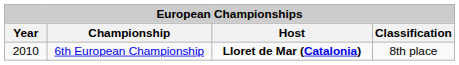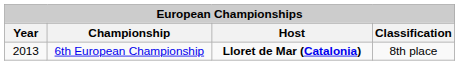6th European Championship | Year: 2010 -> 2013
